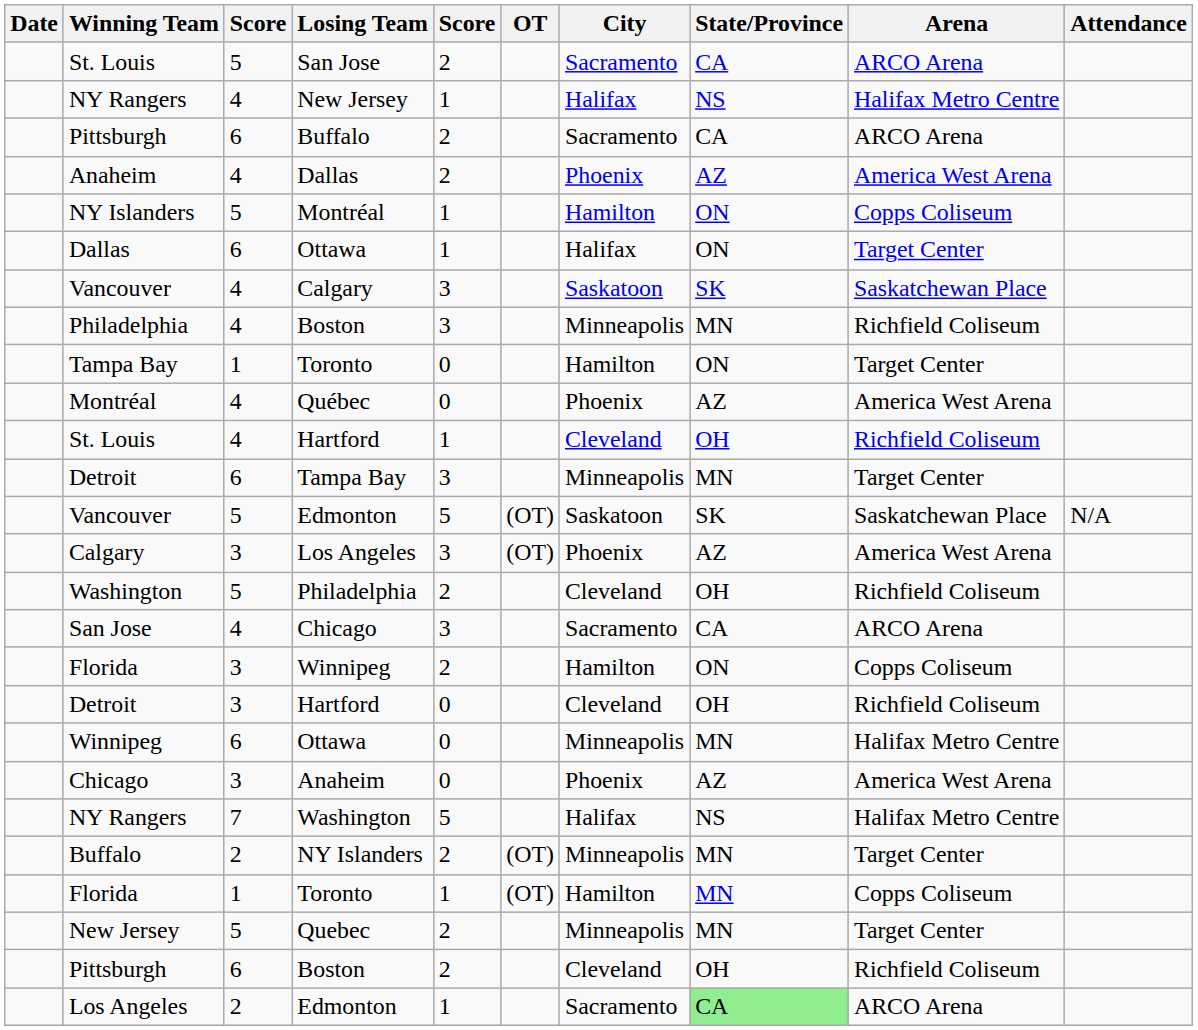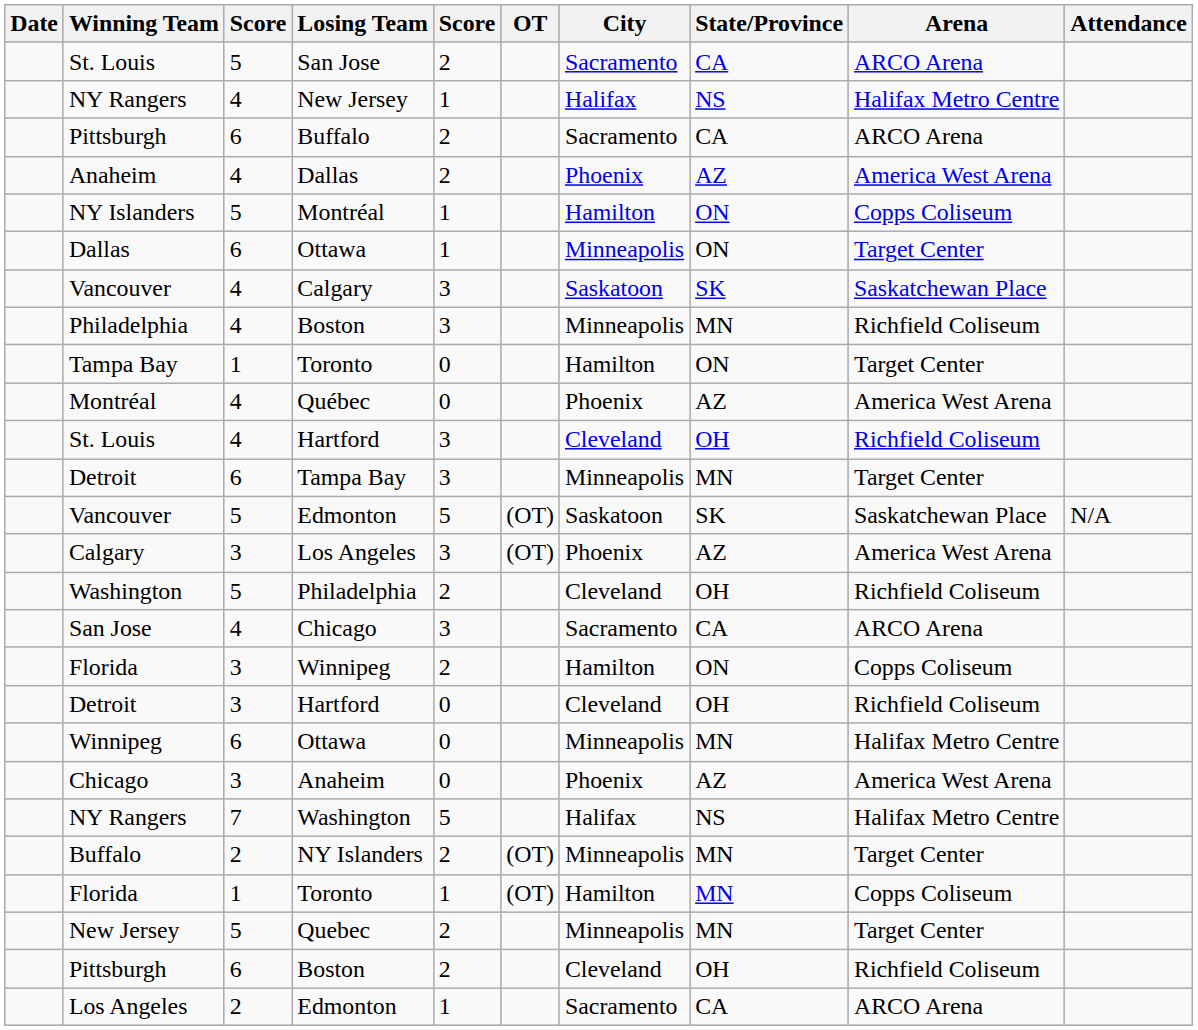Dallas / Ottawa | City: Halifax -> Minneapolis
St. Louis / Hartford | column 5: 1 -> 3
Los Angeles / Edmonton | State/Province: lightgreen background -> no background
